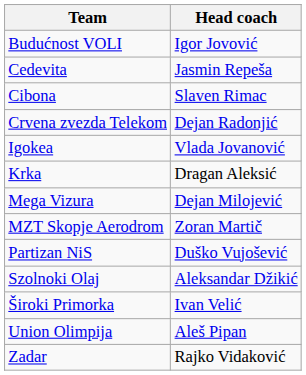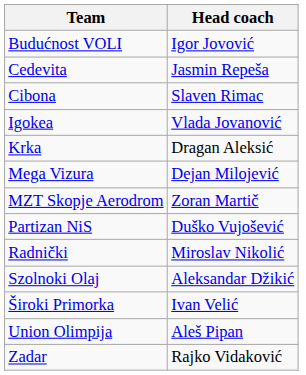- row: Crvena zvezda Telekom | Dejan Radonjić
+ row: Radnički | Miroslav Nikolić
